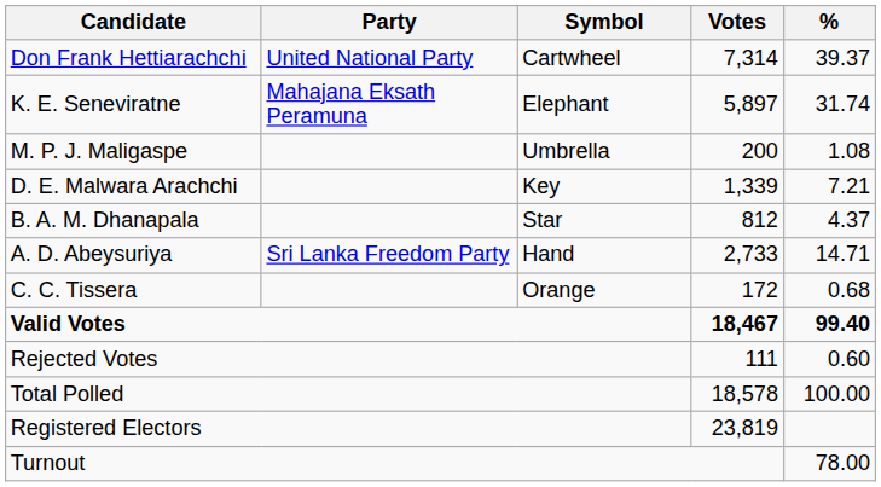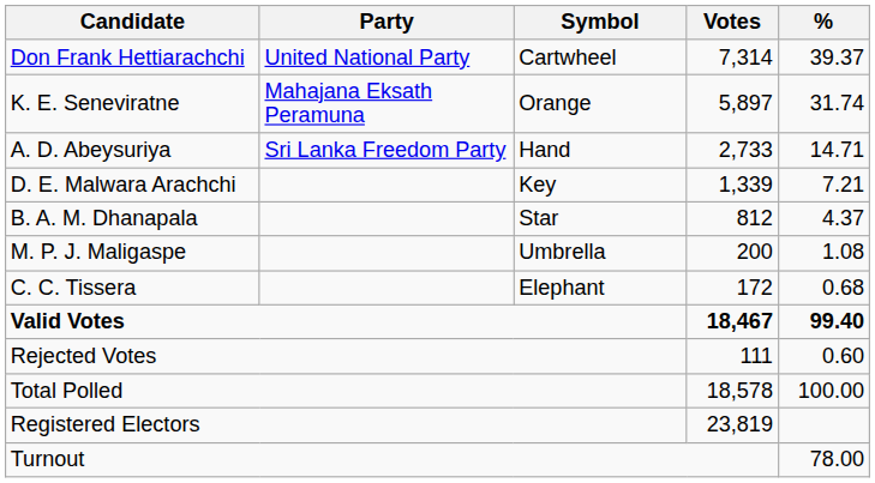K. E. Seneviratne | Symbol: Elephant -> Orange
rows swapped: A. D. Abeysuriya <-> M. P. J. Maligaspe
C. C. Tissera | Symbol: Orange -> Elephant
